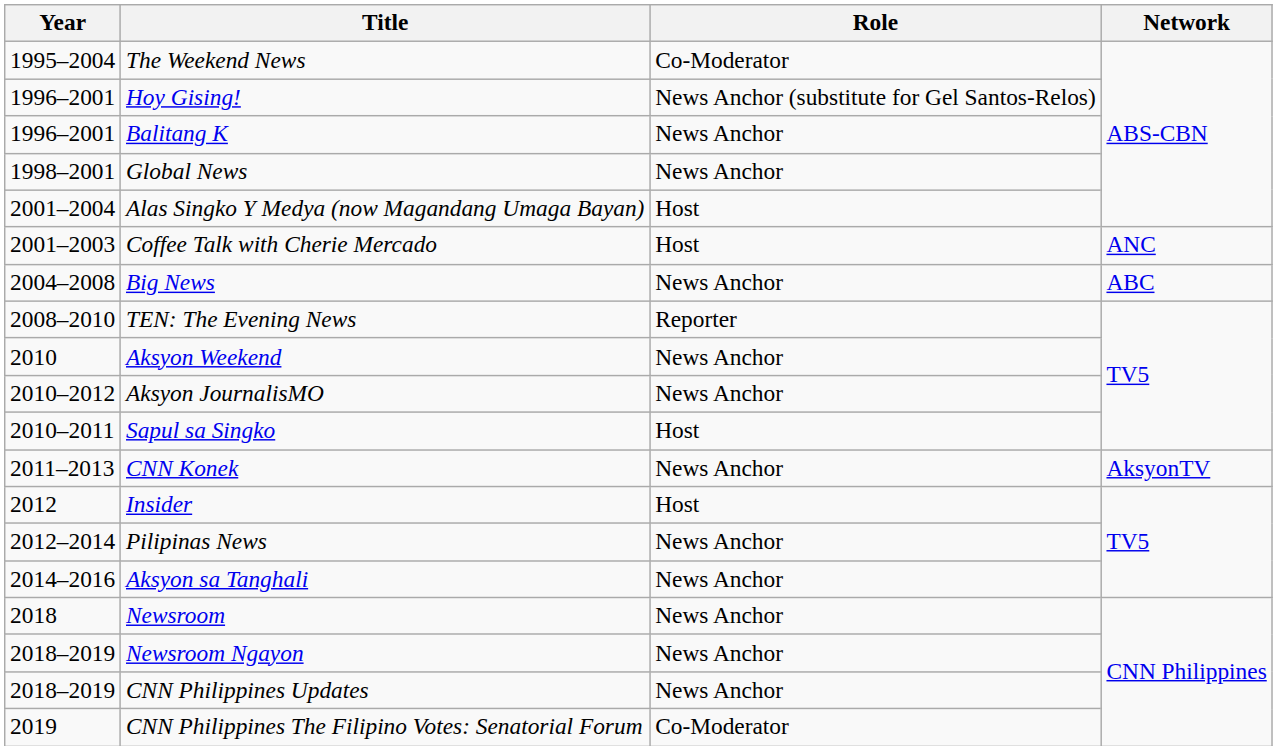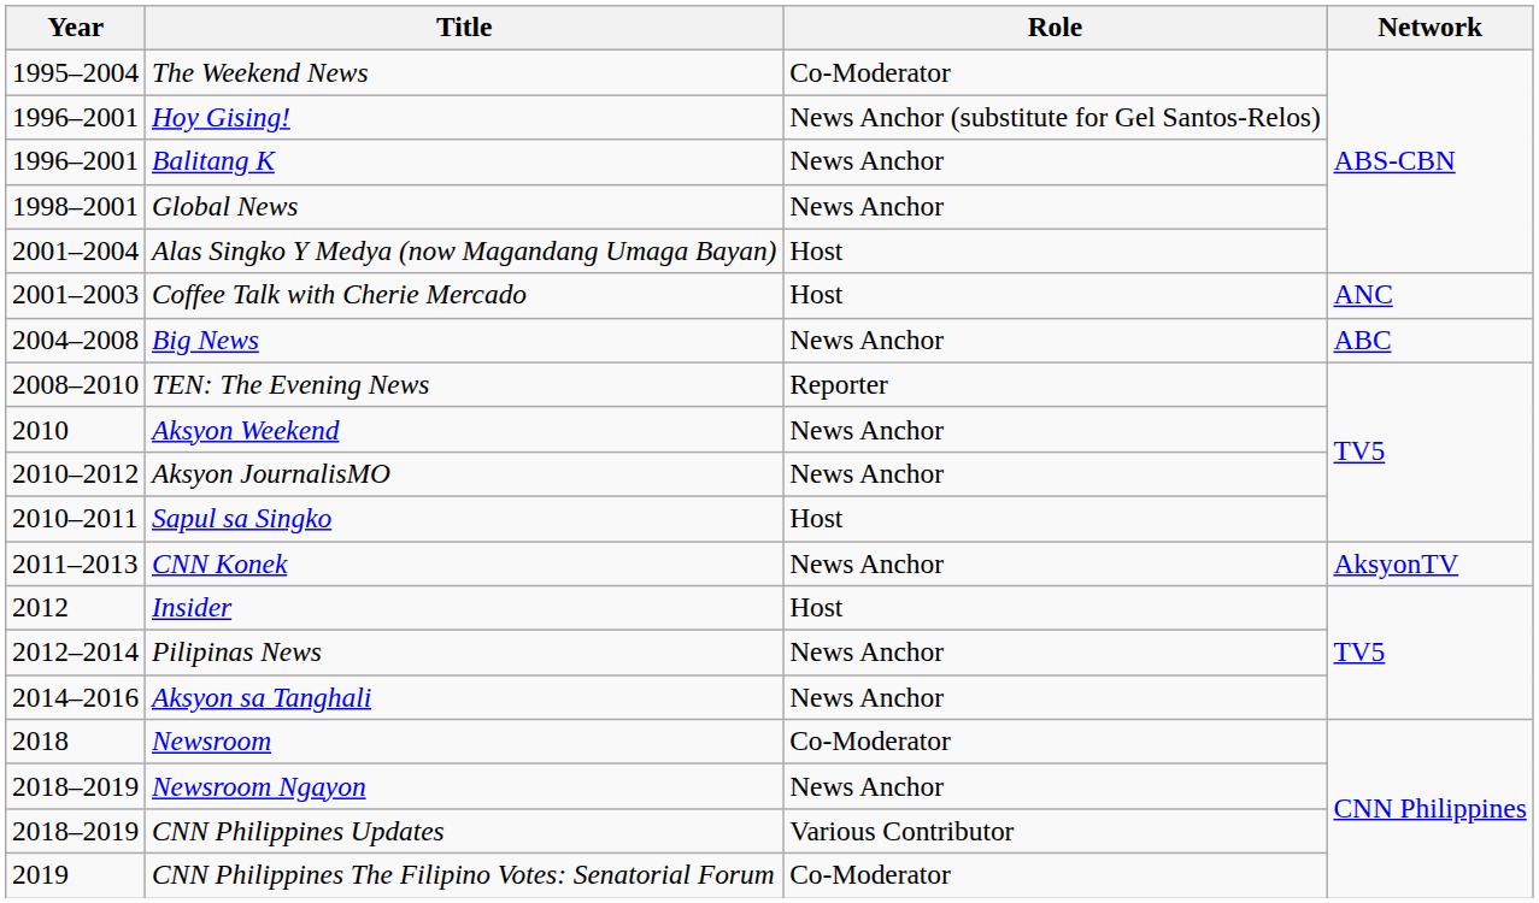Newsroom | Role: News Anchor -> Co-Moderator
CNN Philippines Updates | Role: News Anchor -> Various Contributor
